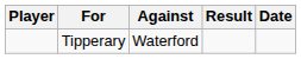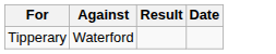- column: Player
